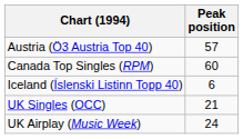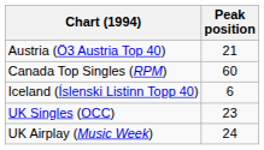Austria (Ö3 Austria Top 40) | Peak position: 57 -> 21
UK Singles (OCC) | Peak position: 21 -> 23
